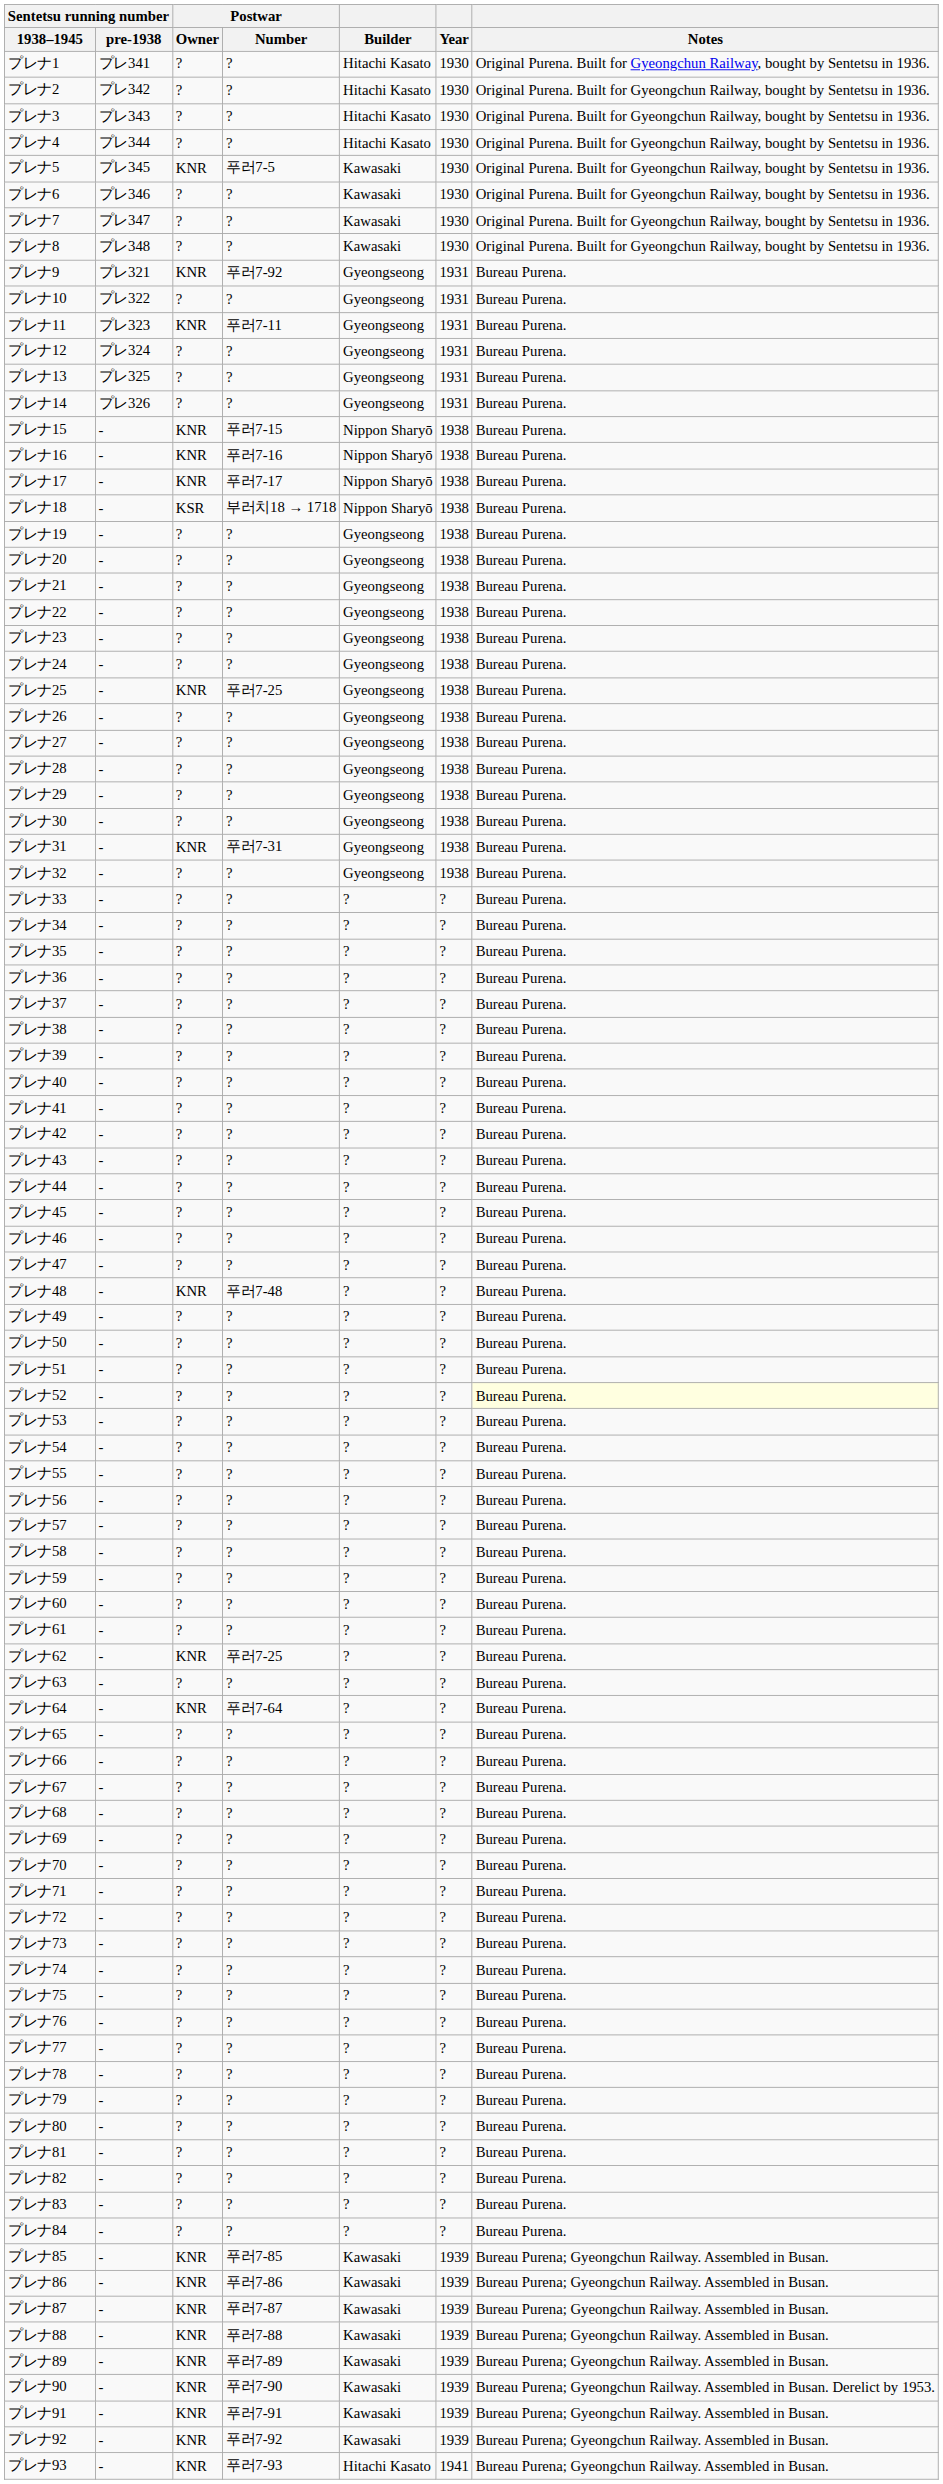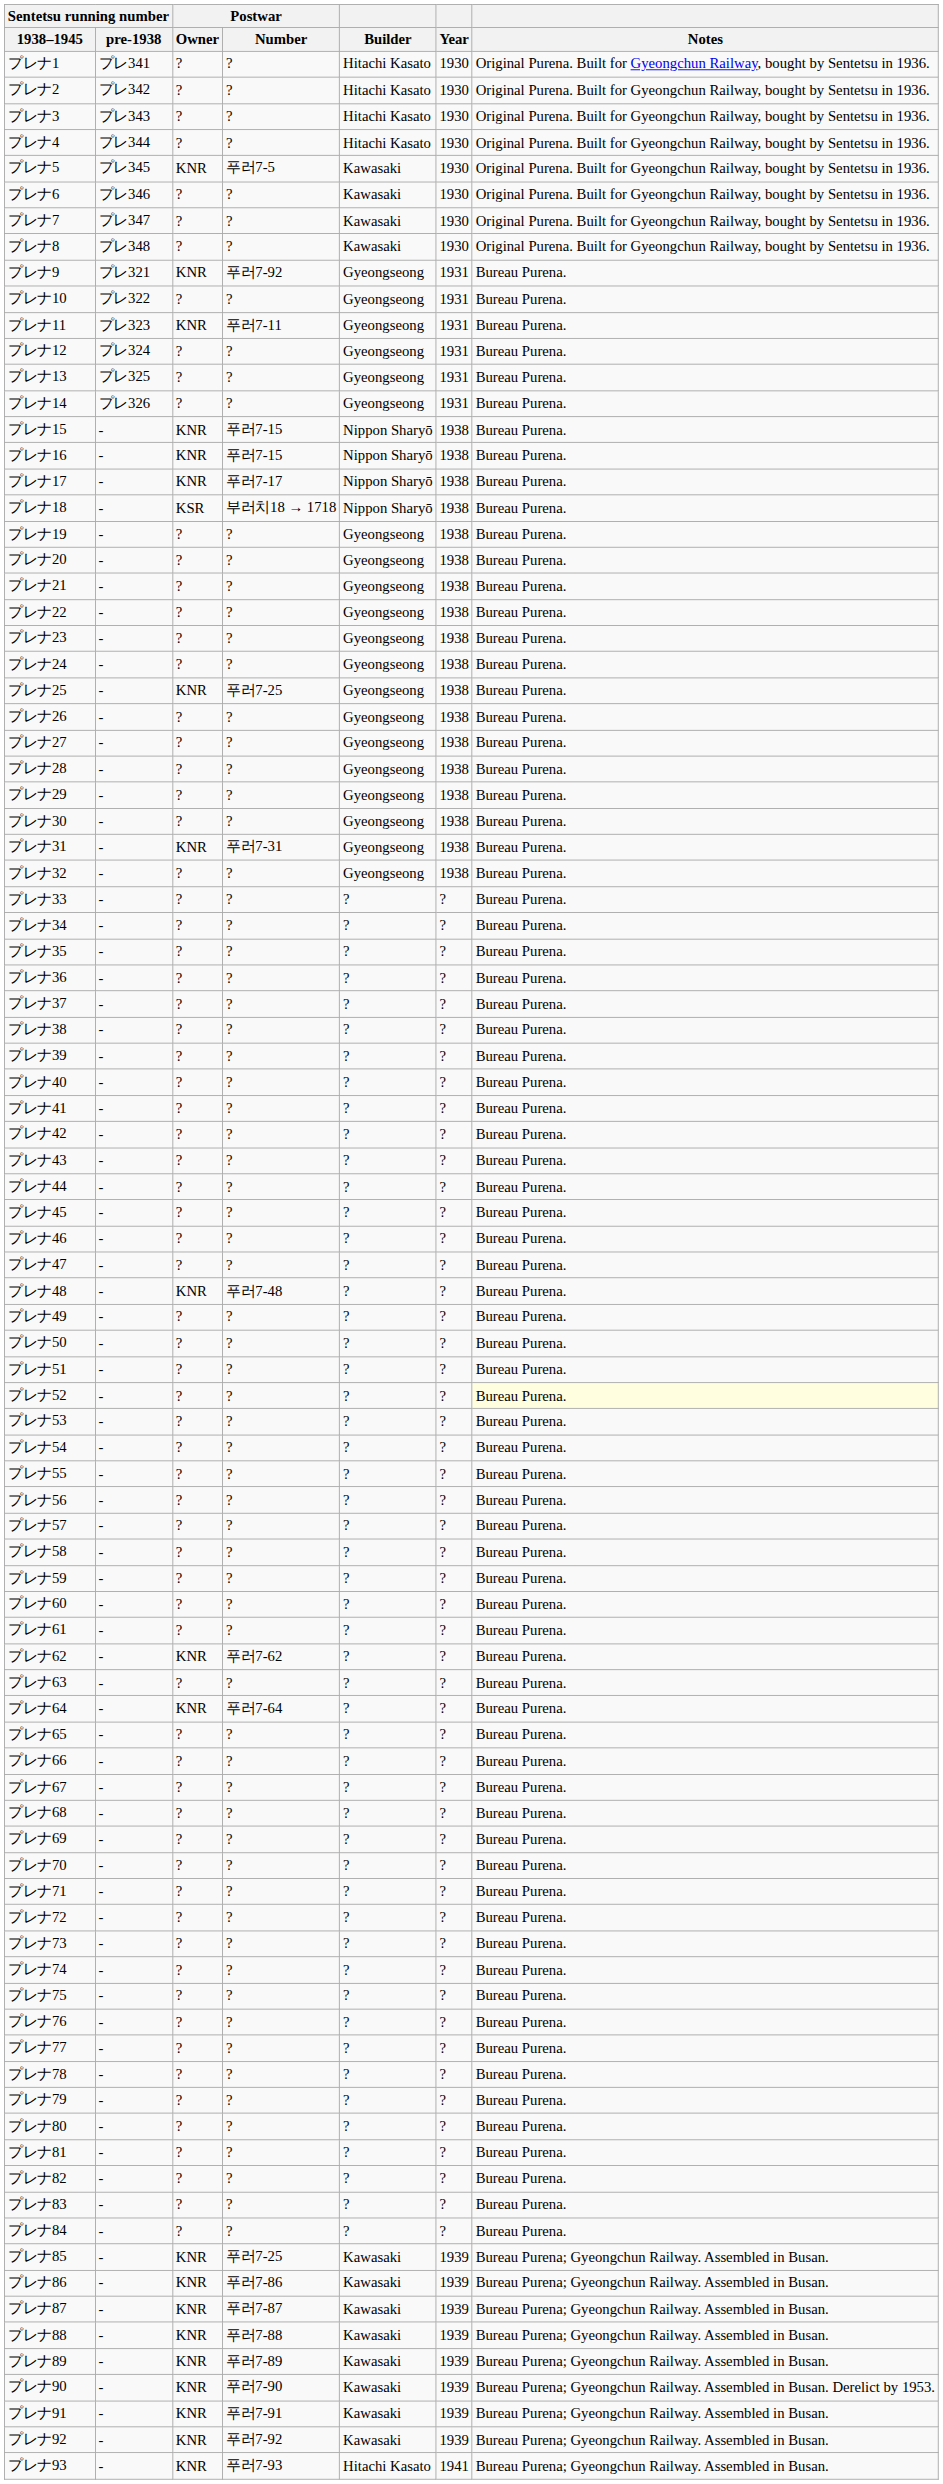プレナ16 | Postwar / Number: 푸러7-16 -> 푸러7-15
プレナ62 | Postwar / Number: 푸러7-25 -> 푸러7-62
プレナ85 | Postwar / Number: 푸러7-85 -> 푸러7-25
